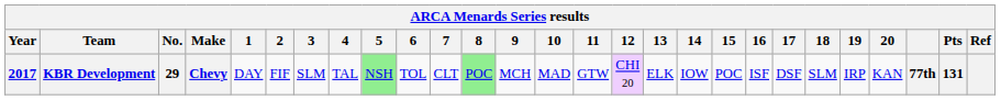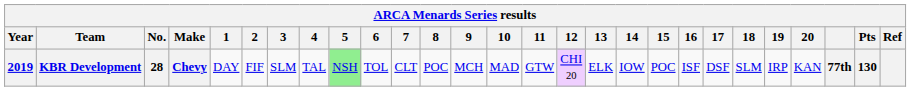KBR Development | Year: 2017 -> 2019
KBR Development | No.: 29 -> 28
KBR Development | 8: lightgreen background -> no background
KBR Development | Pts: 131 -> 130
